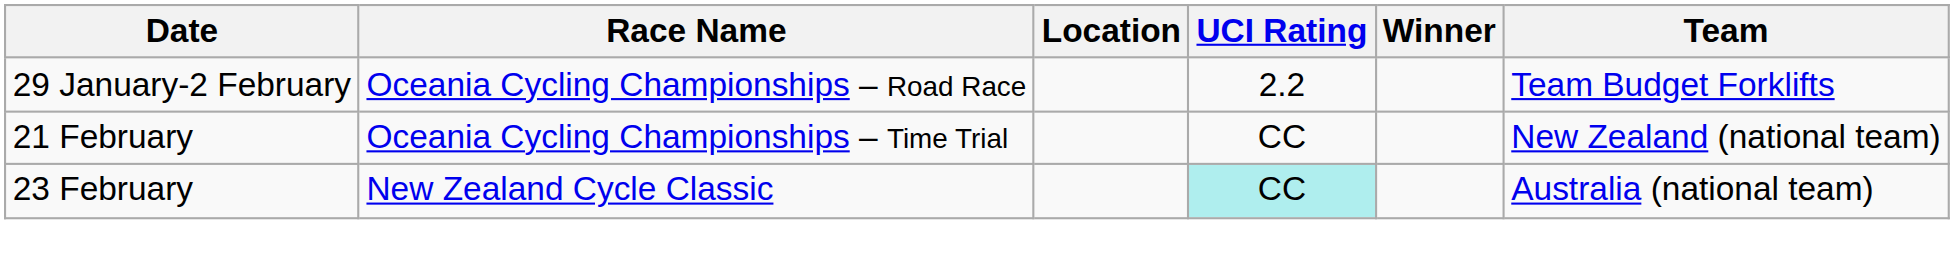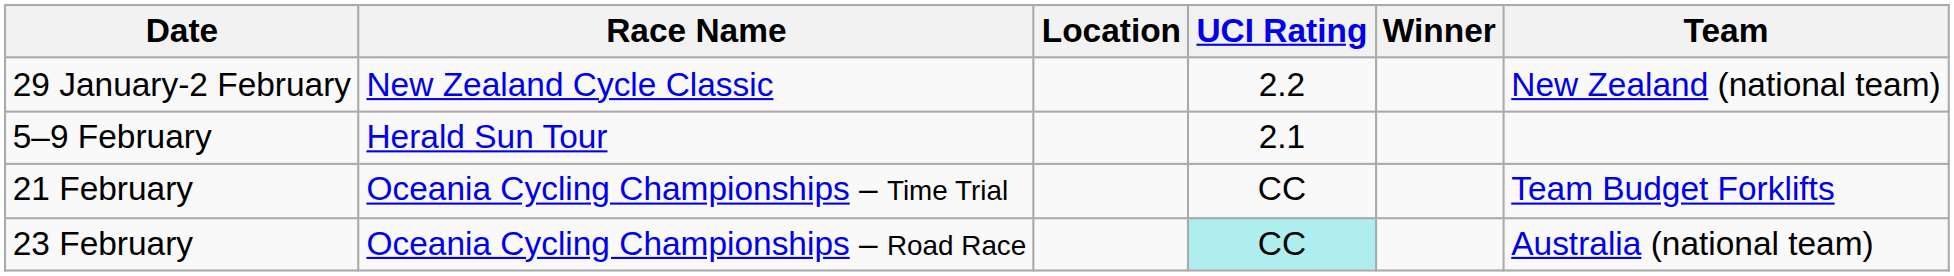29 January-2 February | Race Name: Oceania Cycling Championships – Road Race -> New Zealand Cycle Classic
29 January-2 February | Team: Team Budget Forklifts -> New Zealand (national team)
+ row: 5–9 February | Herald Sun Tour | 2.1
21 February | Team: New Zealand (national team) -> Team Budget Forklifts
23 February | Race Name: New Zealand Cycle Classic -> Oceania Cycling Championships – Road Race
